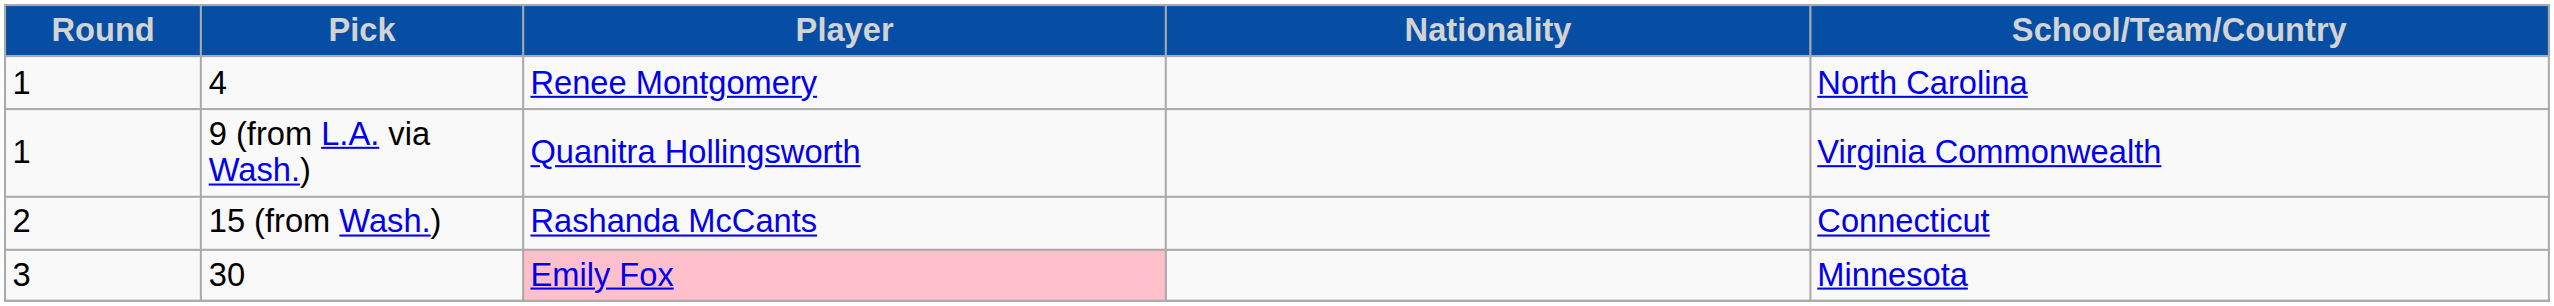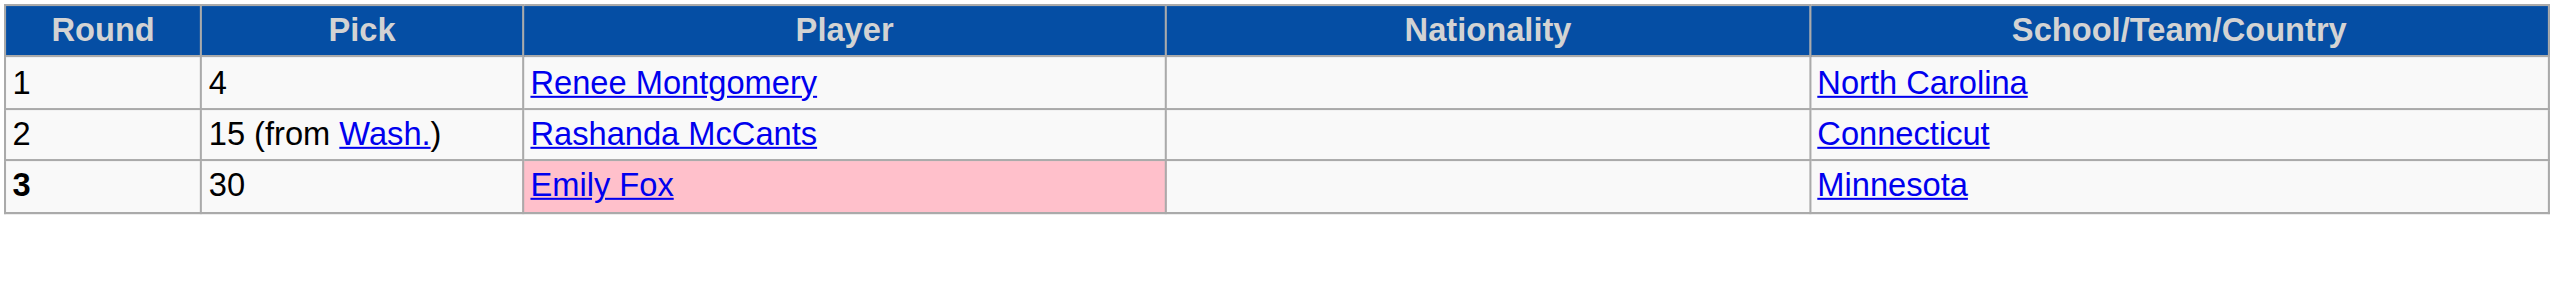- row: 1 | 9 (from L.A. via Wash.) | Quanitra Hollingsworth | Virginia Commonwealth
30 | Round: normal -> bold
